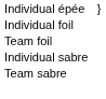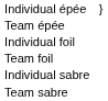+ row: Team épée
